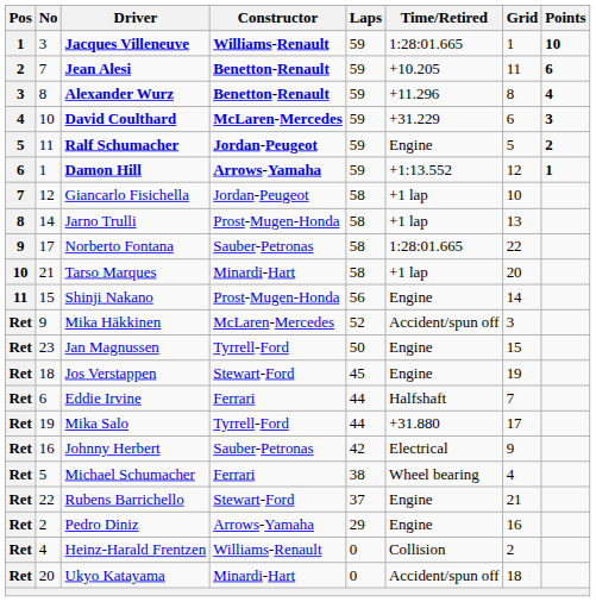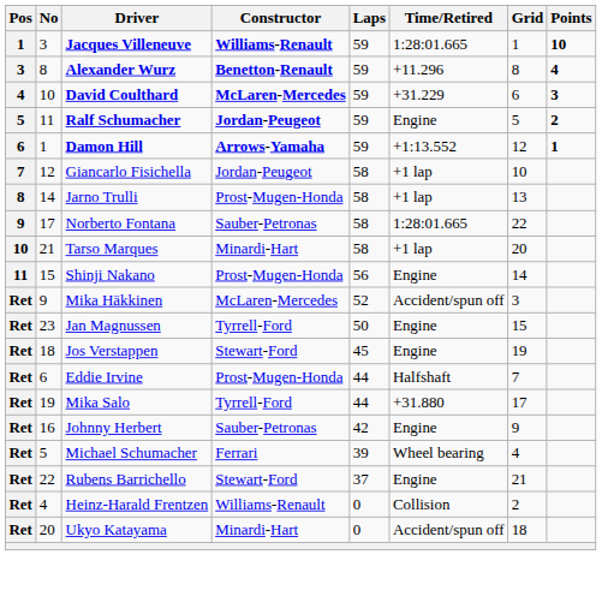- row: 2 | 7 | Jean Alesi | Benetton-Renault | 59 | +10.205 | 11 | 6
Eddie Irvine | Constructor: Ferrari -> Prost-Mugen-Honda
Johnny Herbert | Time/Retired: Electrical -> Engine
Michael Schumacher | Laps: 38 -> 39
- row: Ret | 2 | Pedro Diniz | Arrows-Yamaha | 29 | Engine | 16
